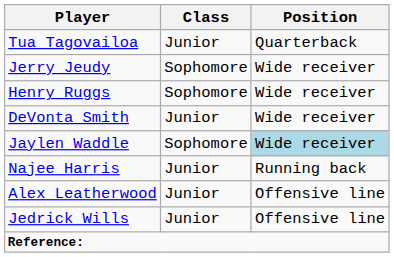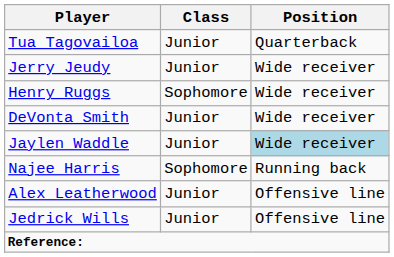Jerry Jeudy | Class: Sophomore -> Junior
Jaylen Waddle | Class: Sophomore -> Junior
Najee Harris | Class: Junior -> Sophomore
